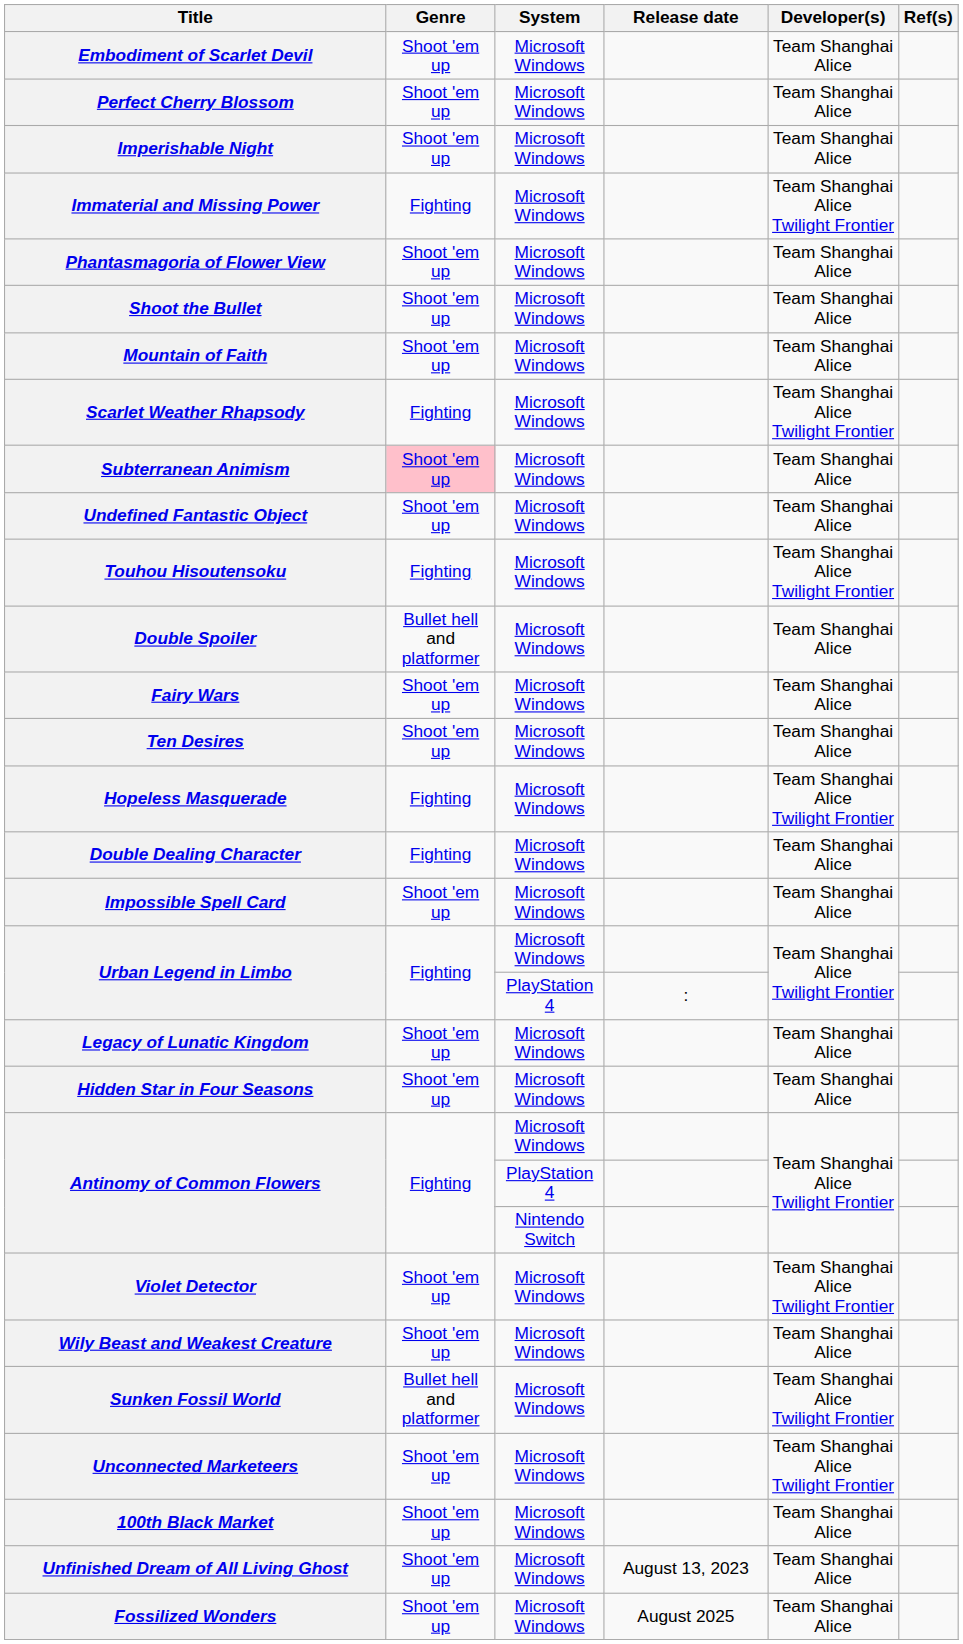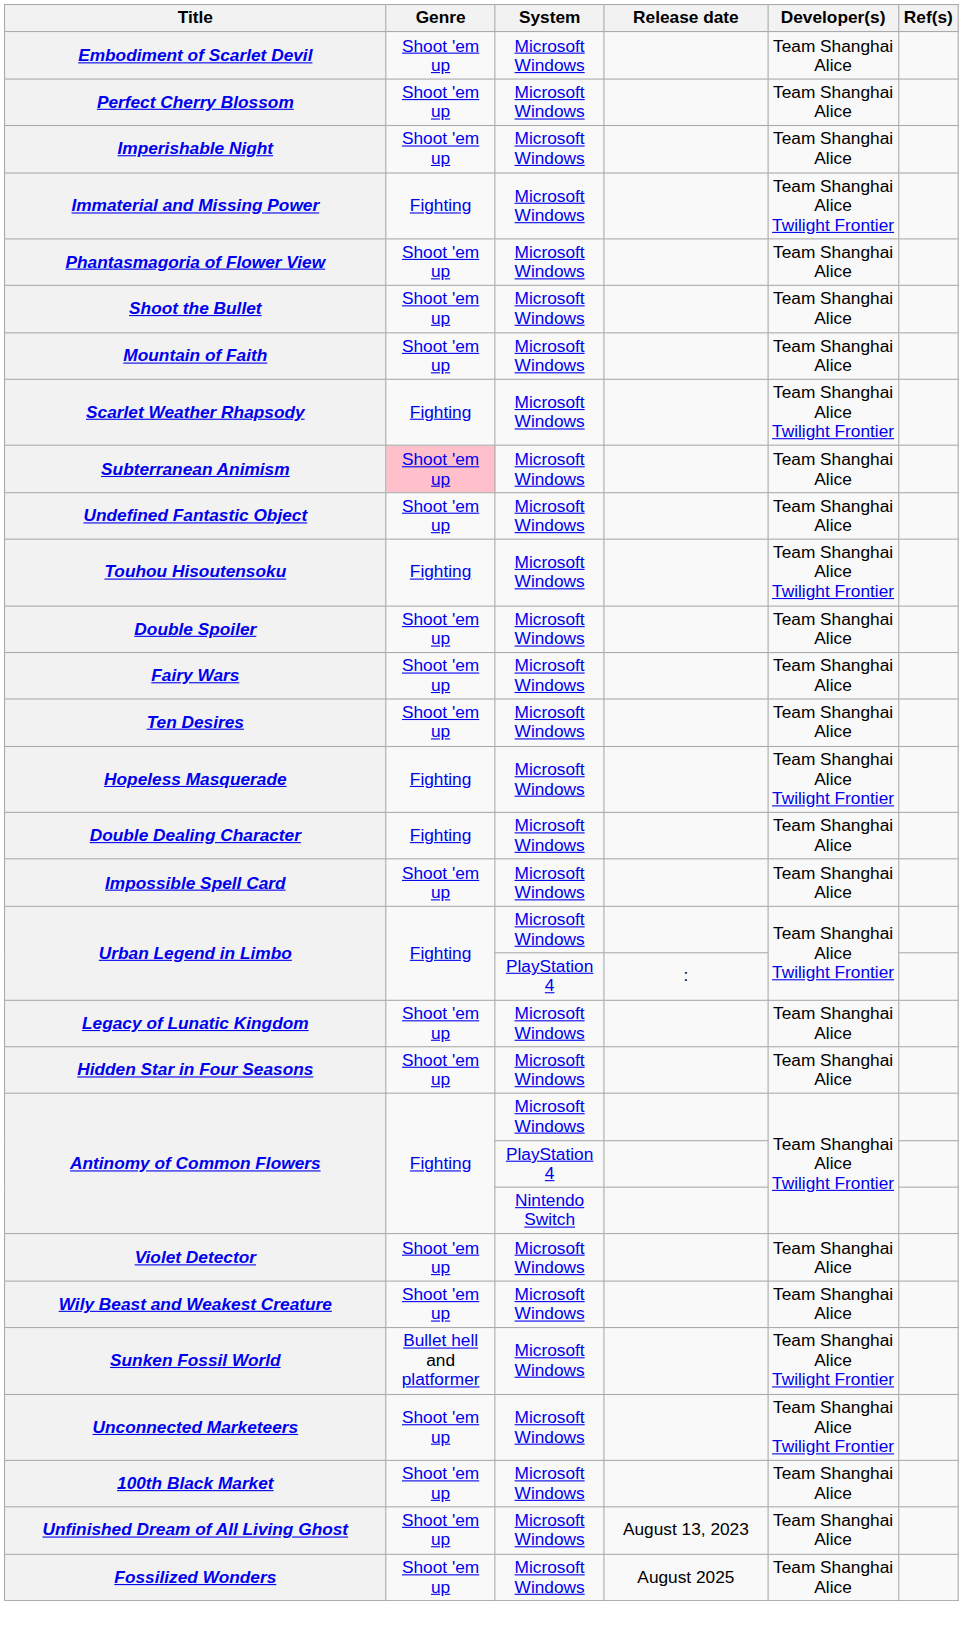Double Spoiler | Genre: Bullet hell and platformer -> Shoot 'em up
Violet Detector | Developer(s): Team Shanghai Alice Twilight Frontier -> Team Shanghai Alice
